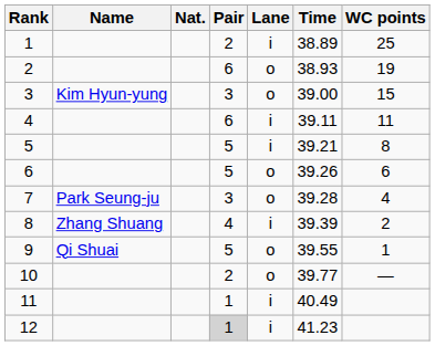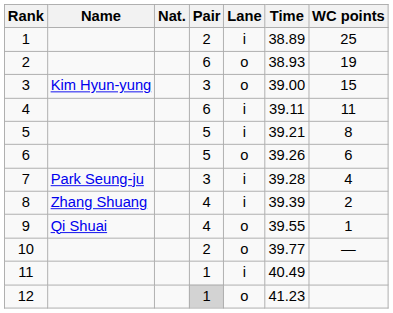7 | Lane: o -> i
9 | Pair: 5 -> 4
12 | Lane: i -> o
